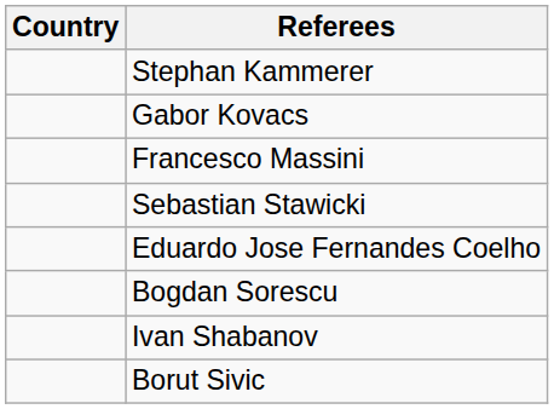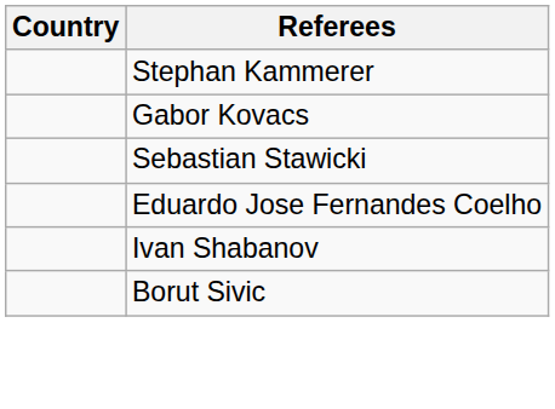- row: Francesco Massini
- row: Bogdan Sorescu
